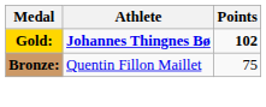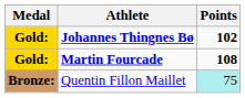+ row: Gold: | Martin Fourcade | 108
Quentin Fillon Maillet | Points: no background -> paleturquoise background
